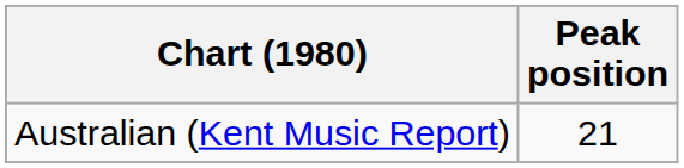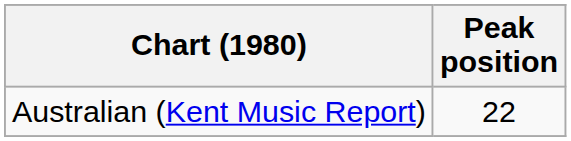Australian (Kent Music Report) | Peak position: 21 -> 22
